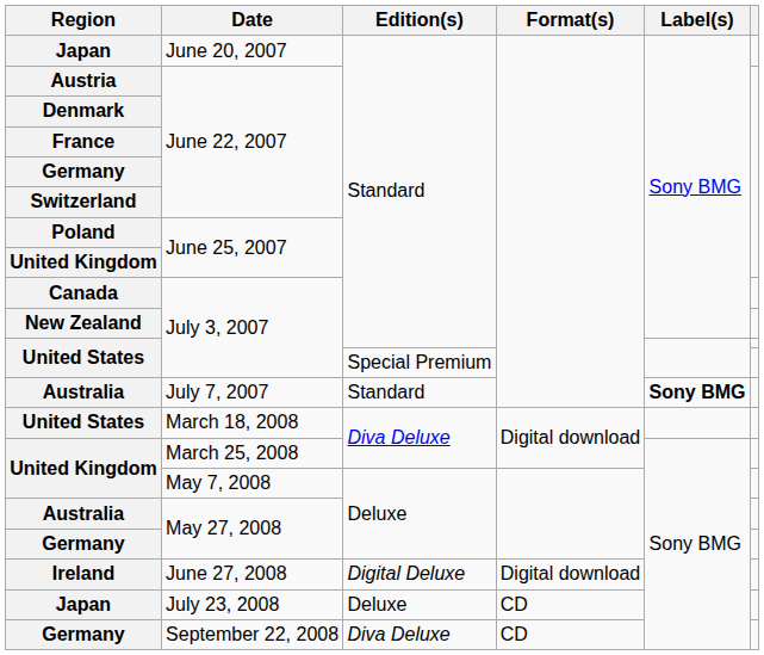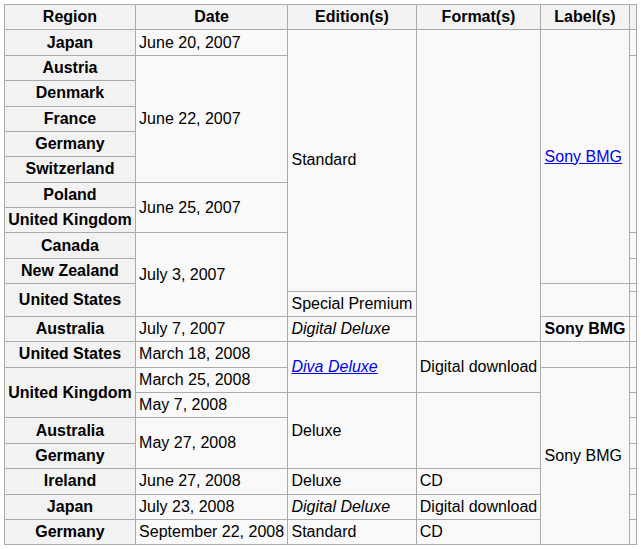July 7, 2007 | Edition(s): Standard -> Digital Deluxe
June 27, 2008 | Edition(s): Digital Deluxe -> Deluxe
June 27, 2008 | Format(s): Digital download -> CD
July 23, 2008 | Edition(s): Deluxe -> Digital Deluxe
July 23, 2008 | Format(s): CD -> Digital download
September 22, 2008 | Edition(s): Diva Deluxe -> Standard
